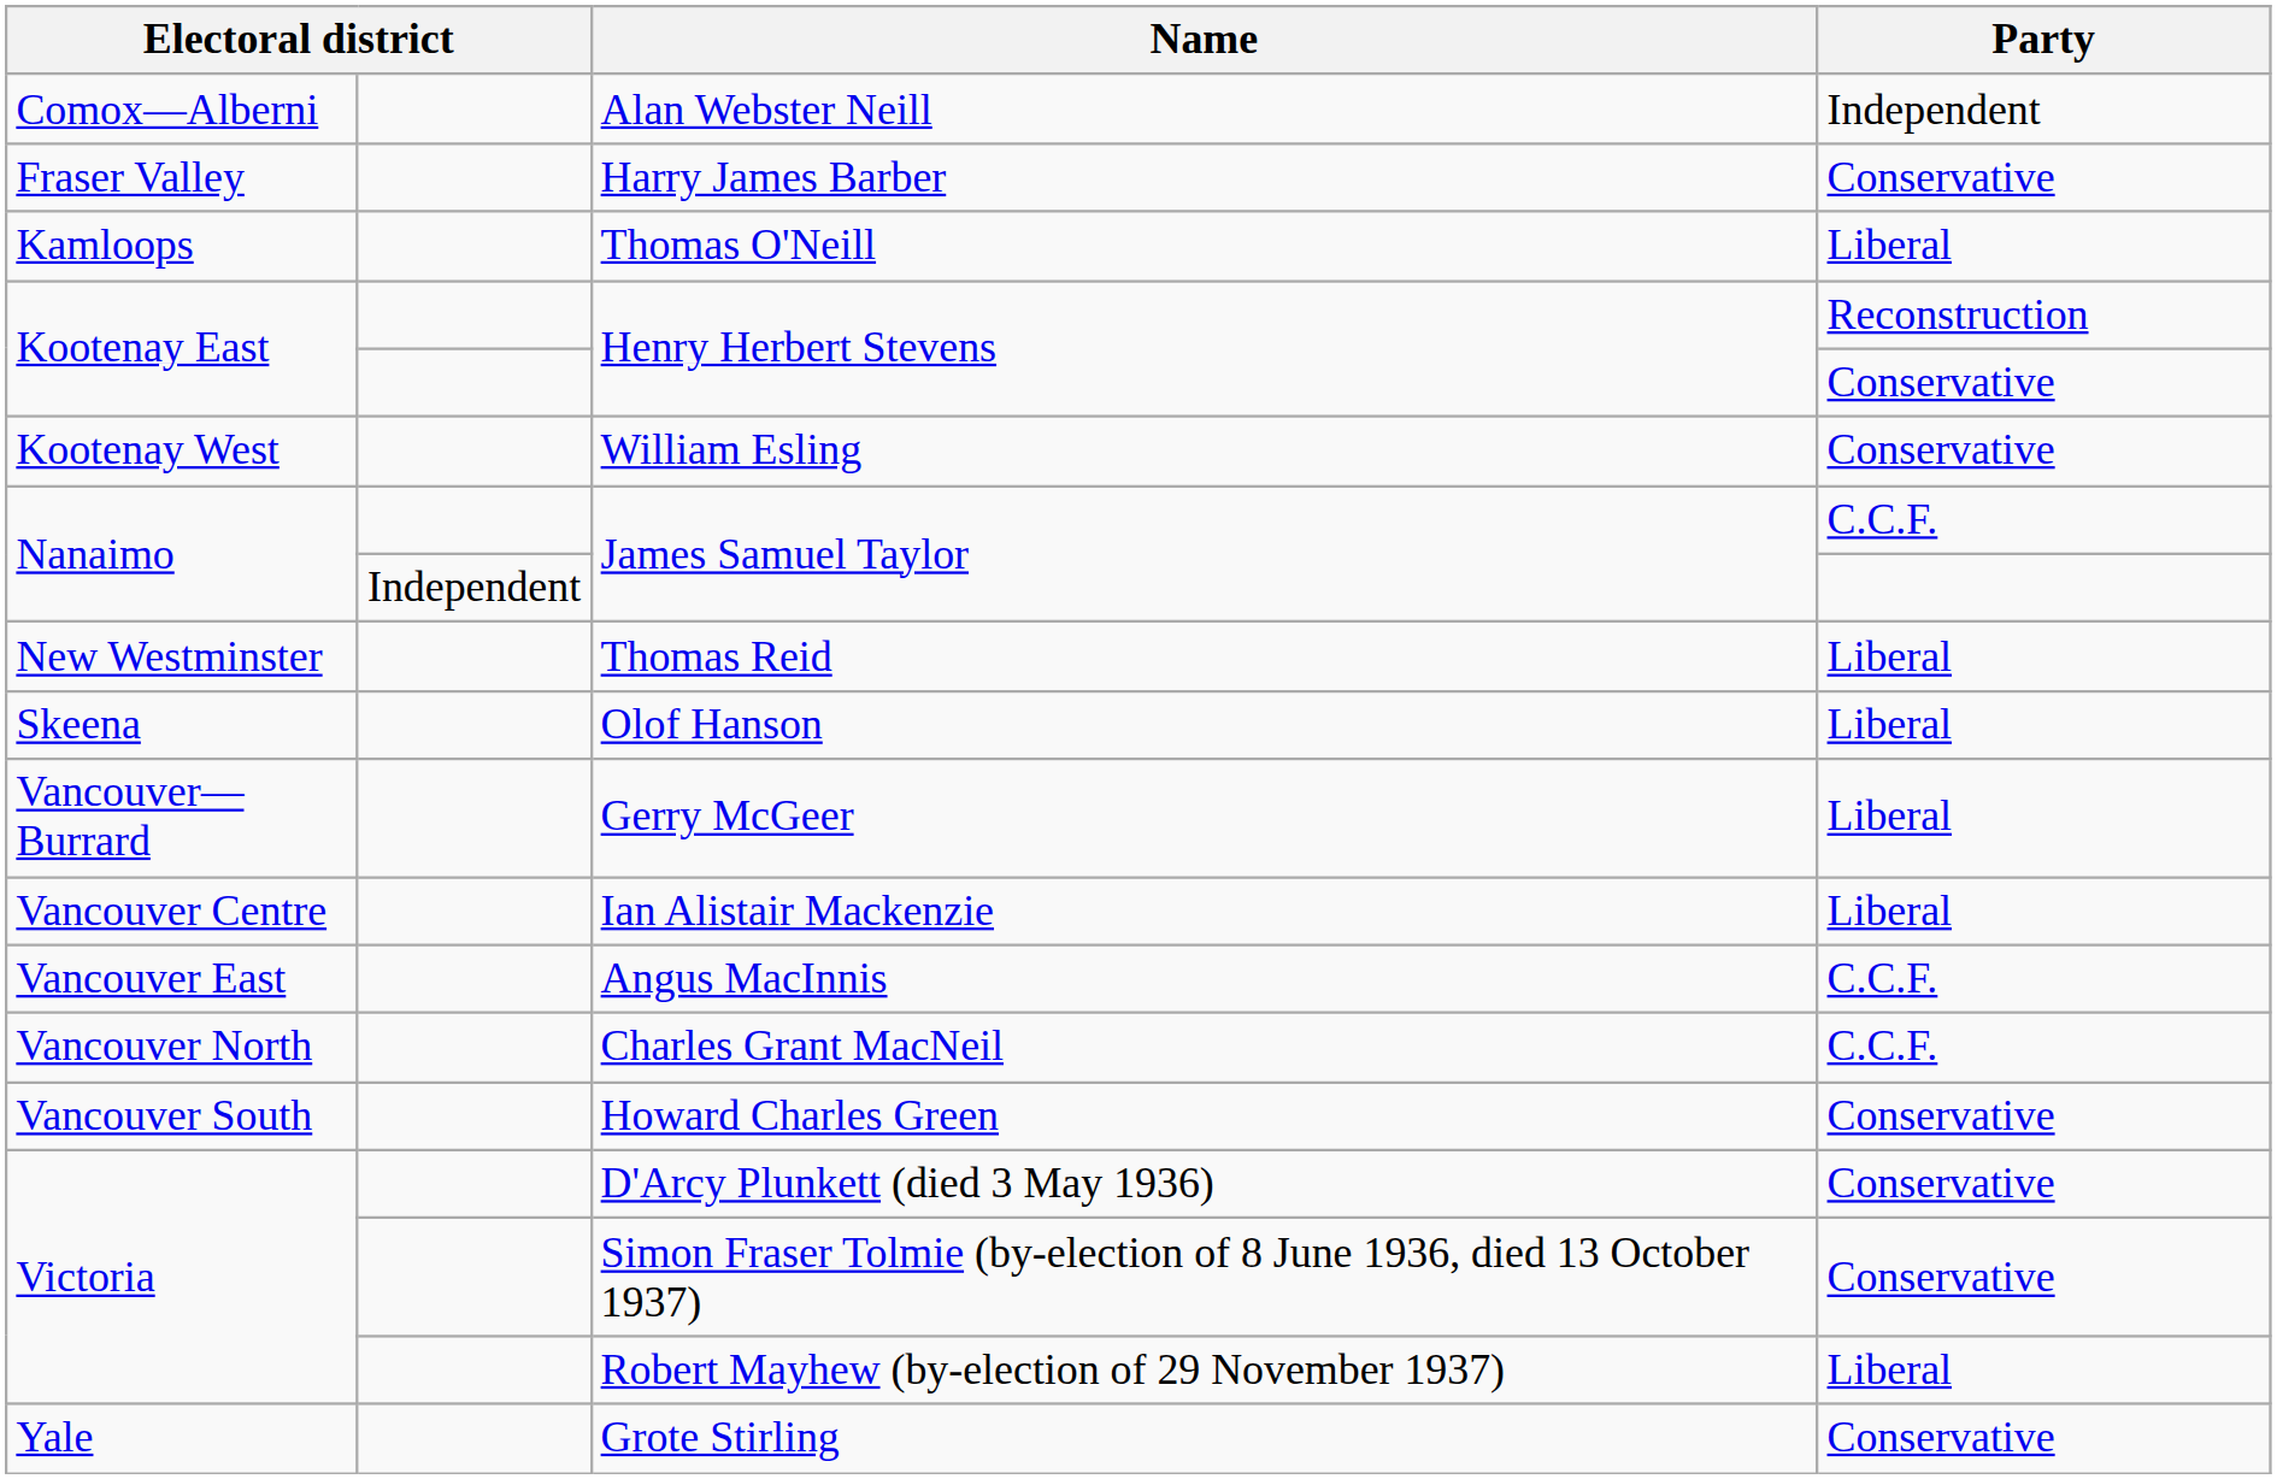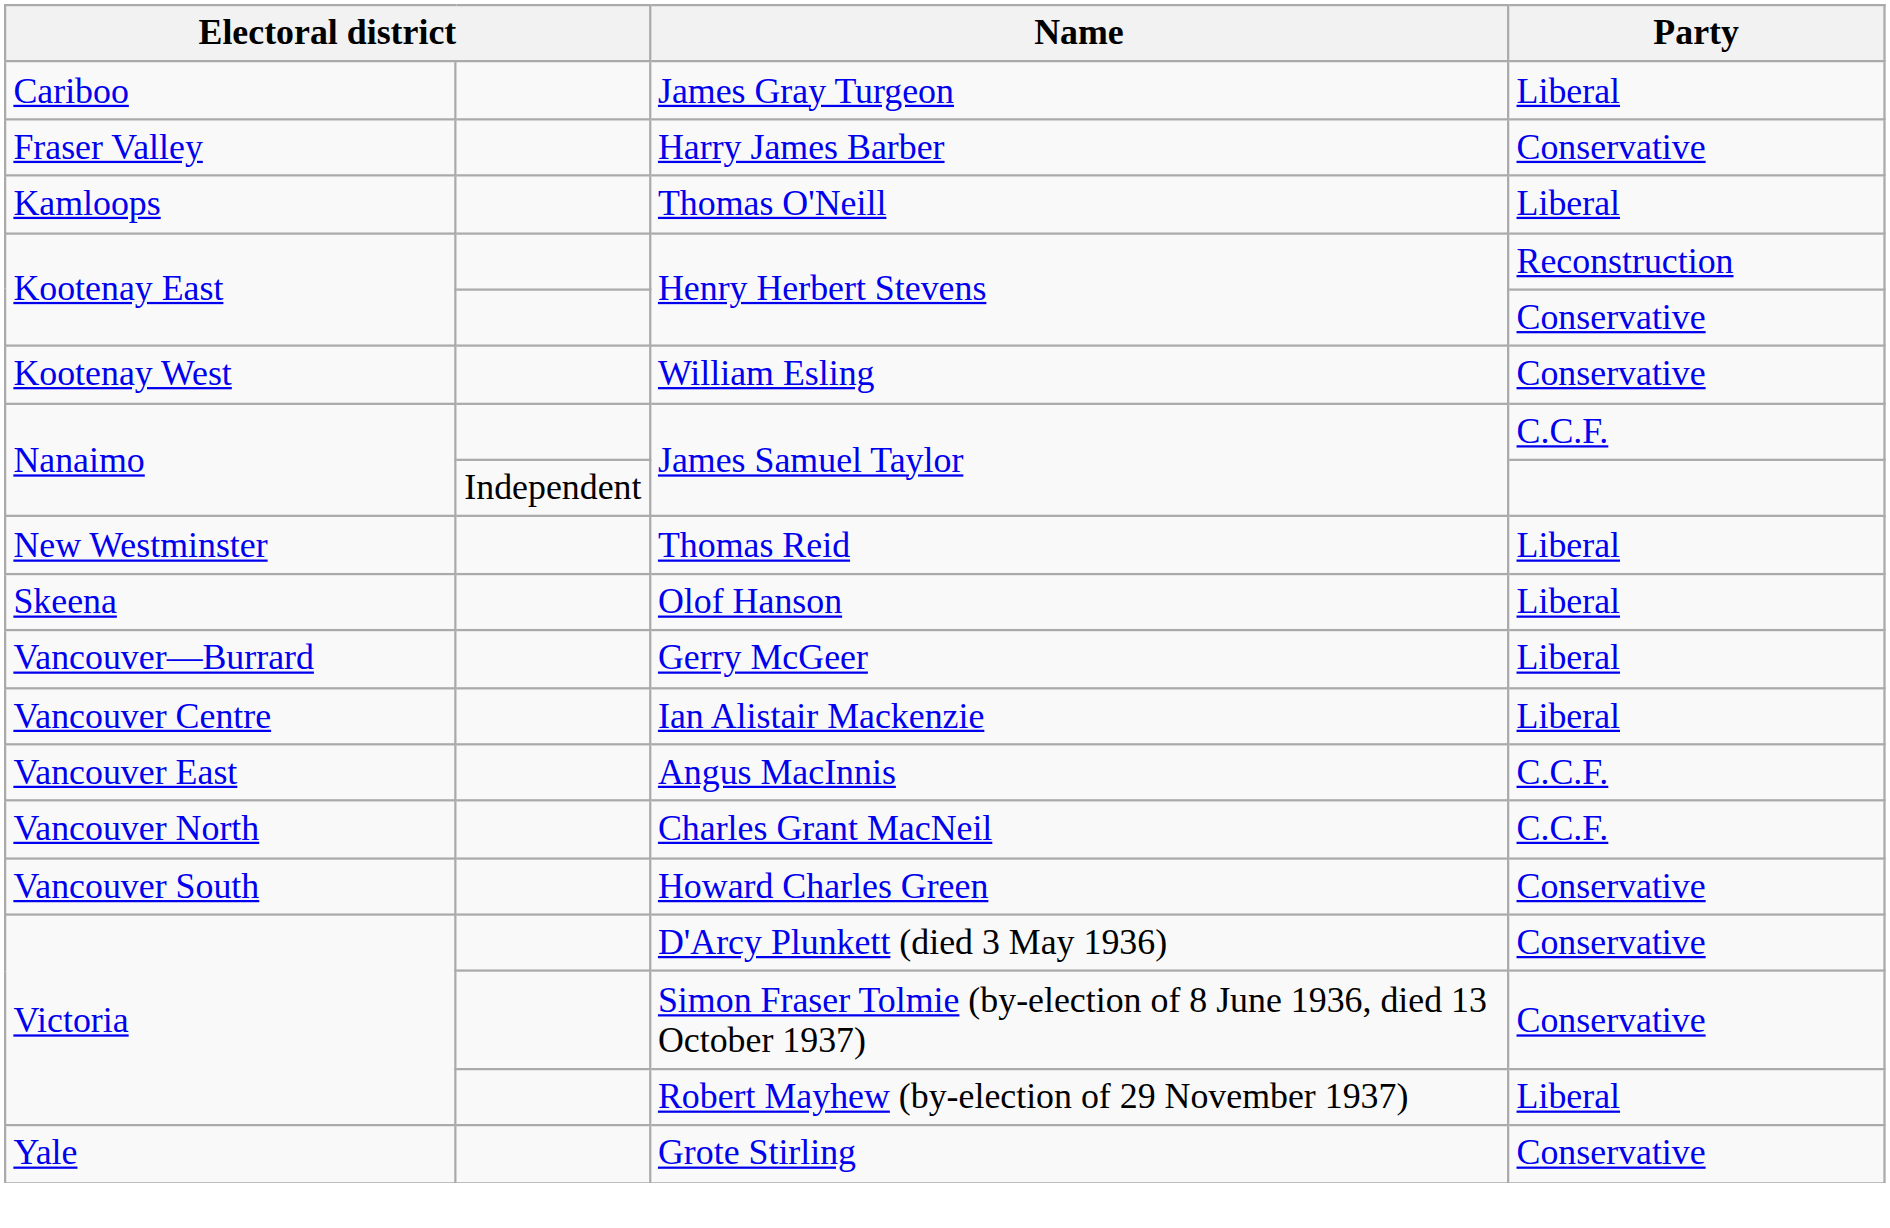+ row: Cariboo | James Gray Turgeon | Liberal
- row: Comox—Alberni | Alan Webster Neill | Independent
